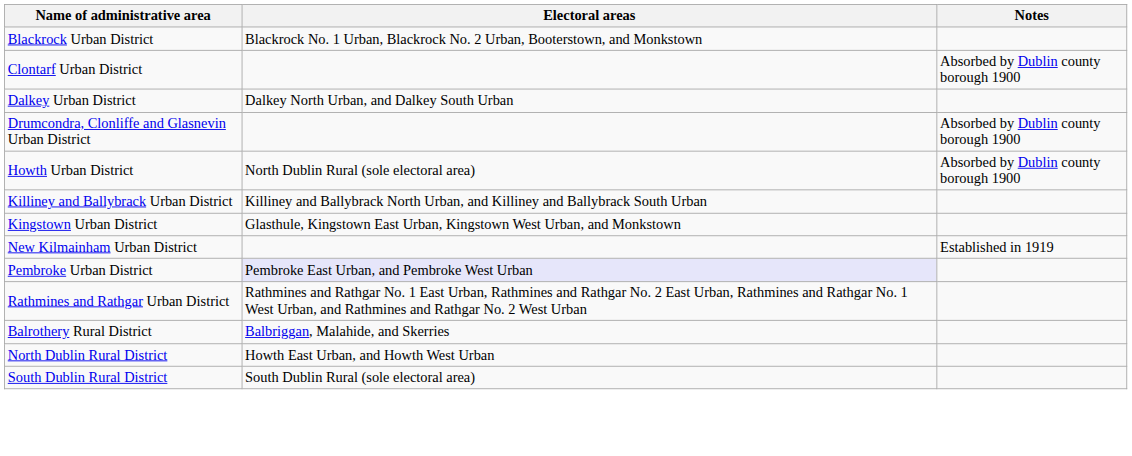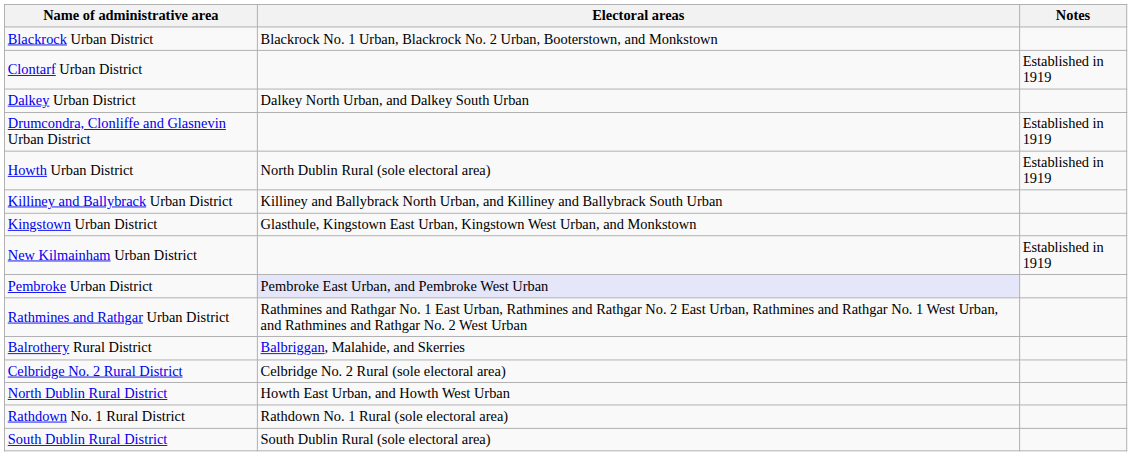Clontarf Urban District | Notes: Absorbed by Dublin county borough 1900 -> Established in 1919
Drumcondra, Clonliffe and Glasnevin Urban District | Notes: Absorbed by Dublin county borough 1900 -> Established in 1919
Howth Urban District | Notes: Absorbed by Dublin county borough 1900 -> Established in 1919
+ row: Celbridge No. 2 Rural District | Celbridge No. 2 Rural (sole electoral area)
+ row: Rathdown No. 1 Rural District | Rathdown No. 1 Rural (sole electoral area)
